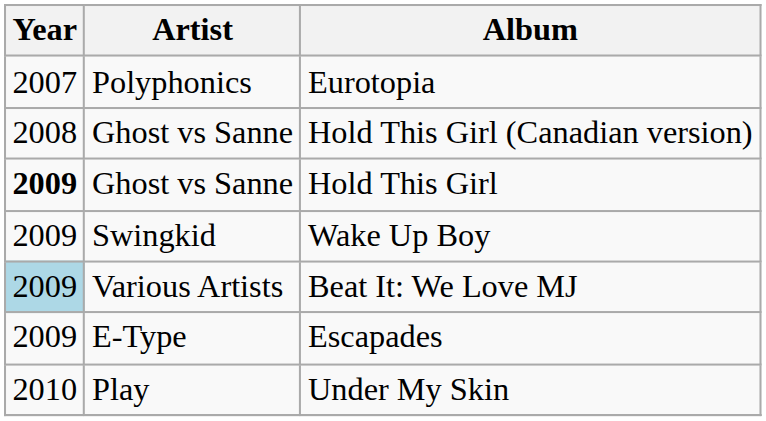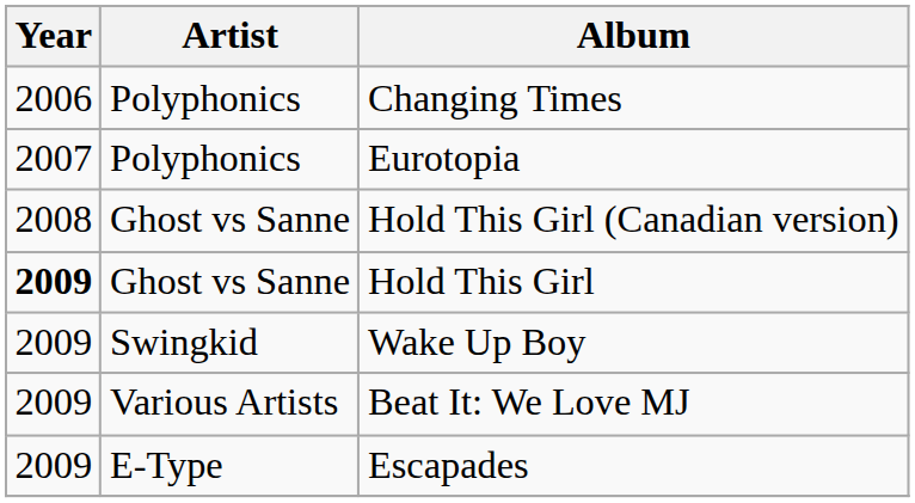+ row: 2006 | Polyphonics | Changing Times
Beat It: We Love MJ | Year: lightblue background -> no background
- row: 2010 | Play | Under My Skin
